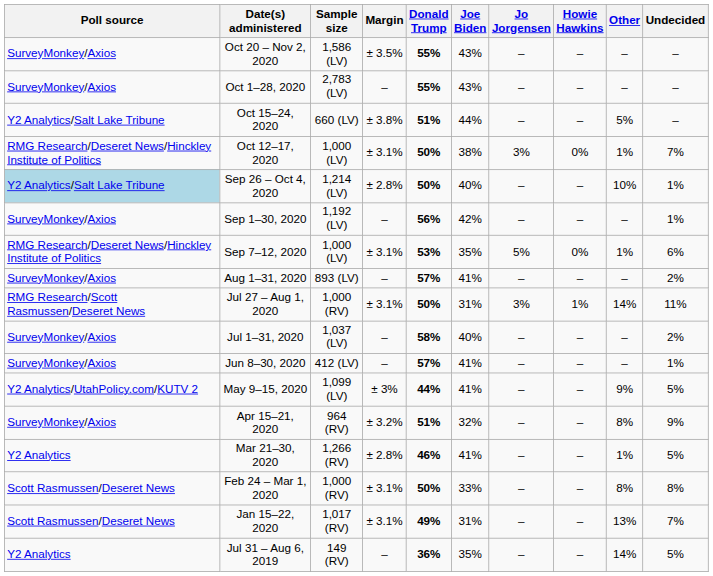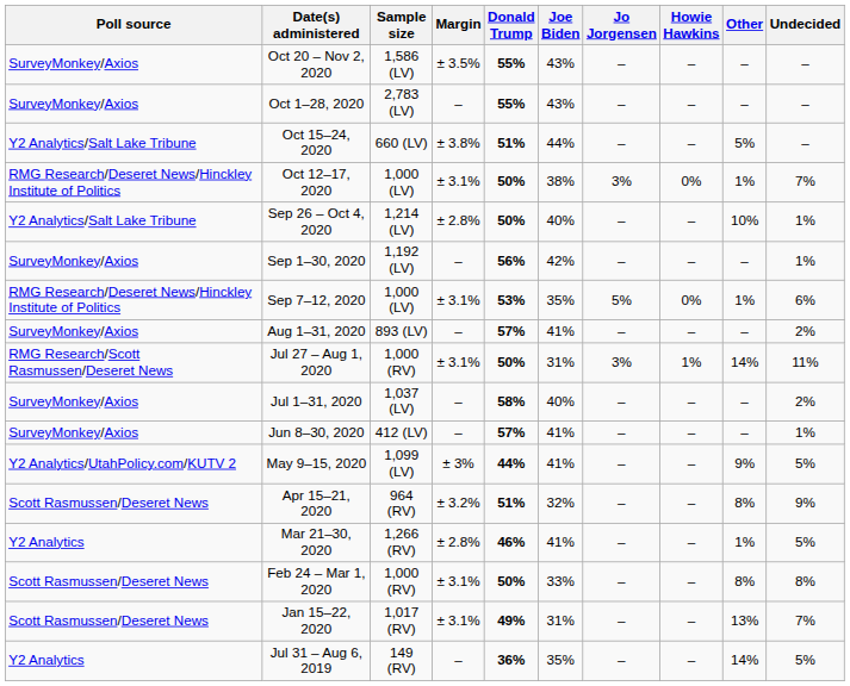Sep 26 – Oct 4, 2020 | Poll source: lightblue background -> no background
Apr 15–21, 2020 | Poll source: SurveyMonkey/Axios -> Scott Rasmussen/Deseret News
